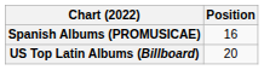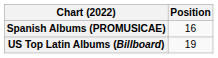US Top Latin Albums (Billboard) | Position: 20 -> 19
